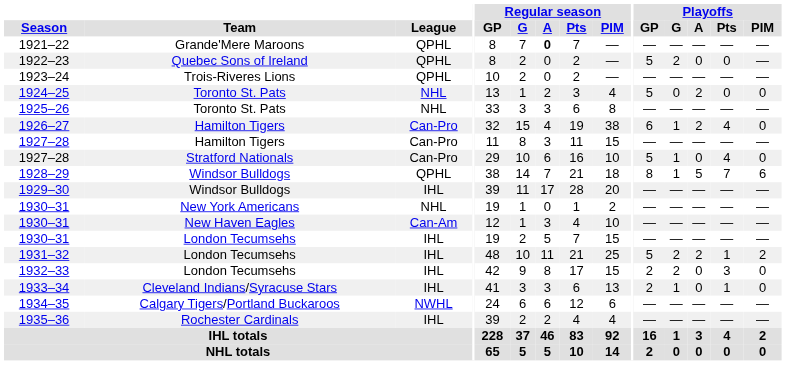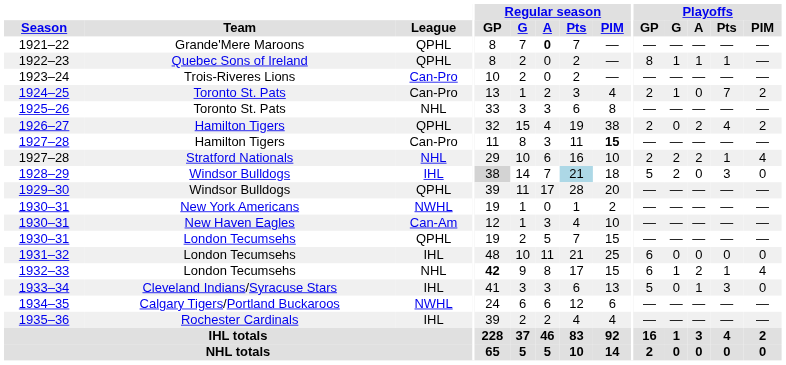1922–23 | Playoffs / GP: 5 -> 8
1922–23 | Playoffs / G: 2 -> 1
1922–23 | Playoffs / A: 0 -> 1
1922–23 | Playoffs / Pts: 0 -> 1
1923–24 | League: QPHL -> Can-Pro
1924–25 | League: NHL -> Can-Pro
1924–25 | Playoffs / GP: 5 -> 2
1924–25 | Playoffs / G: 0 -> 1
1924–25 | Playoffs / A: 2 -> 0
1924–25 | Playoffs / Pts: 0 -> 7
1924–25 | Playoffs / PIM: 0 -> 2
1926–27 | League: Can-Pro -> QPHL
1926–27 | Playoffs / GP: 6 -> 2
1926–27 | Playoffs / G: 1 -> 0
1926–27 | Playoffs / PIM: 0 -> 2
1927–28 / Hamilton Tigers | Regular season / PIM: normal -> bold
1927–28 / Stratford Nationals | League: Can-Pro -> NHL
1927–28 / Stratford Nationals | Playoffs / GP: 5 -> 2
1927–28 / Stratford Nationals | Playoffs / G: 1 -> 2
1927–28 / Stratford Nationals | Playoffs / A: 0 -> 2
1927–28 / Stratford Nationals | Playoffs / Pts: 4 -> 1
1927–28 / Stratford Nationals | Playoffs / PIM: 0 -> 4
1928–29 | League: QPHL -> IHL
1928–29 | Regular season / GP: no background -> lightgrey background
1928–29 | Regular season / Pts: no background -> lightblue background
1928–29 | Playoffs / GP: 8 -> 5
1928–29 | Playoffs / G: 1 -> 2
1928–29 | Playoffs / A: 5 -> 0
1928–29 | Playoffs / Pts: 7 -> 3
1928–29 | Playoffs / PIM: 6 -> 0
1929–30 | League: IHL -> QPHL
1930–31 / New York Americans | League: NHL -> NWHL
1930–31 / London Tecumsehs | League: IHL -> QPHL
1931–32 | Playoffs / GP: 5 -> 6
1931–32 | Playoffs / G: 2 -> 0
1931–32 | Playoffs / A: 2 -> 0
1931–32 | Playoffs / Pts: 1 -> 0
1931–32 | Playoffs / PIM: 2 -> 0
1932–33 | League: IHL -> NHL
1932–33 | Regular season / GP: normal -> bold
1932–33 | Playoffs / GP: 2 -> 6
1932–33 | Playoffs / G: 2 -> 1
1932–33 | Playoffs / A: 0 -> 2
1932–33 | Playoffs / Pts: 3 -> 1
1932–33 | Playoffs / PIM: 0 -> 4
1933–34 | Playoffs / GP: 2 -> 5
1933–34 | Playoffs / G: 1 -> 0
1933–34 | Playoffs / A: 0 -> 1
1933–34 | Playoffs / Pts: 1 -> 3
